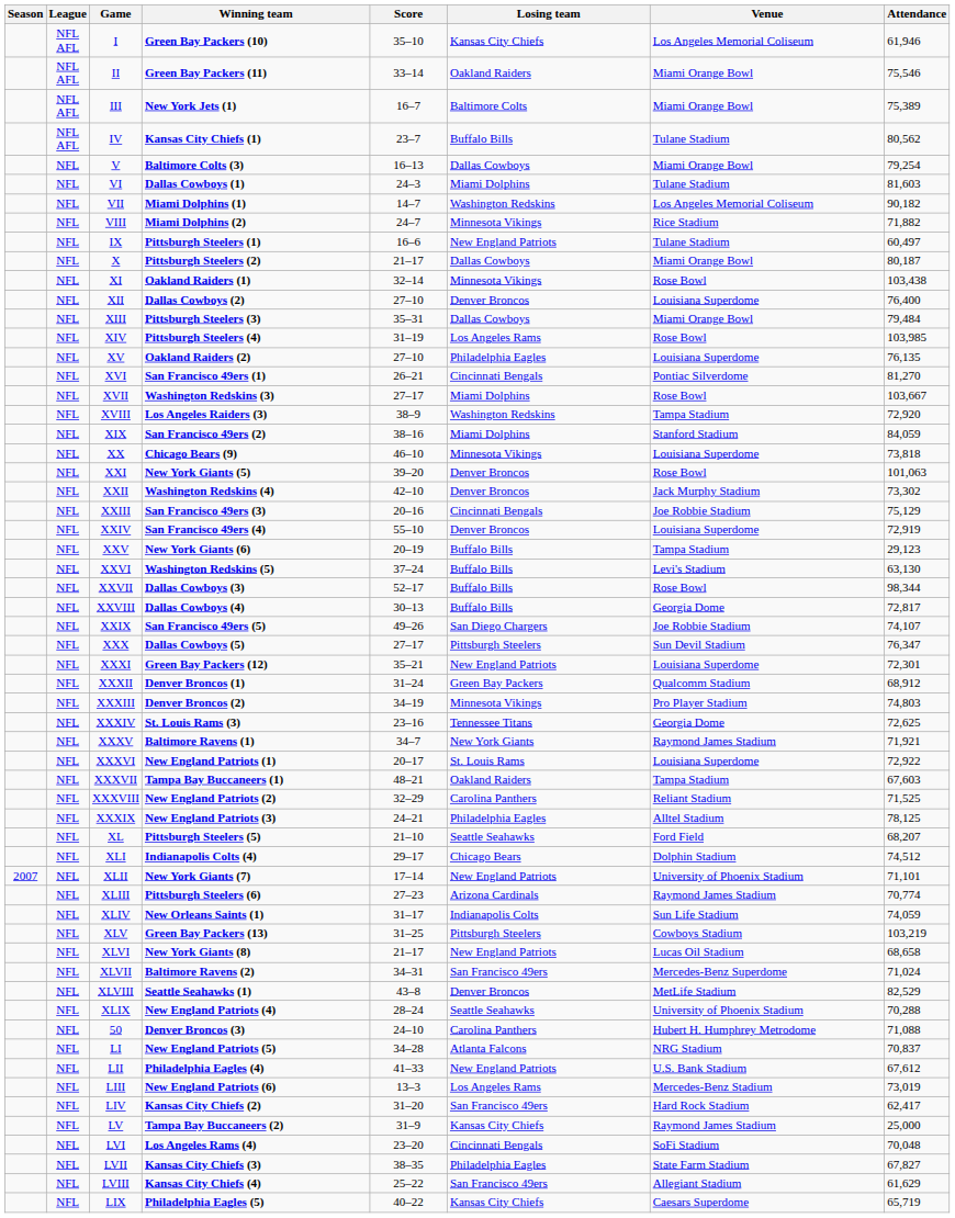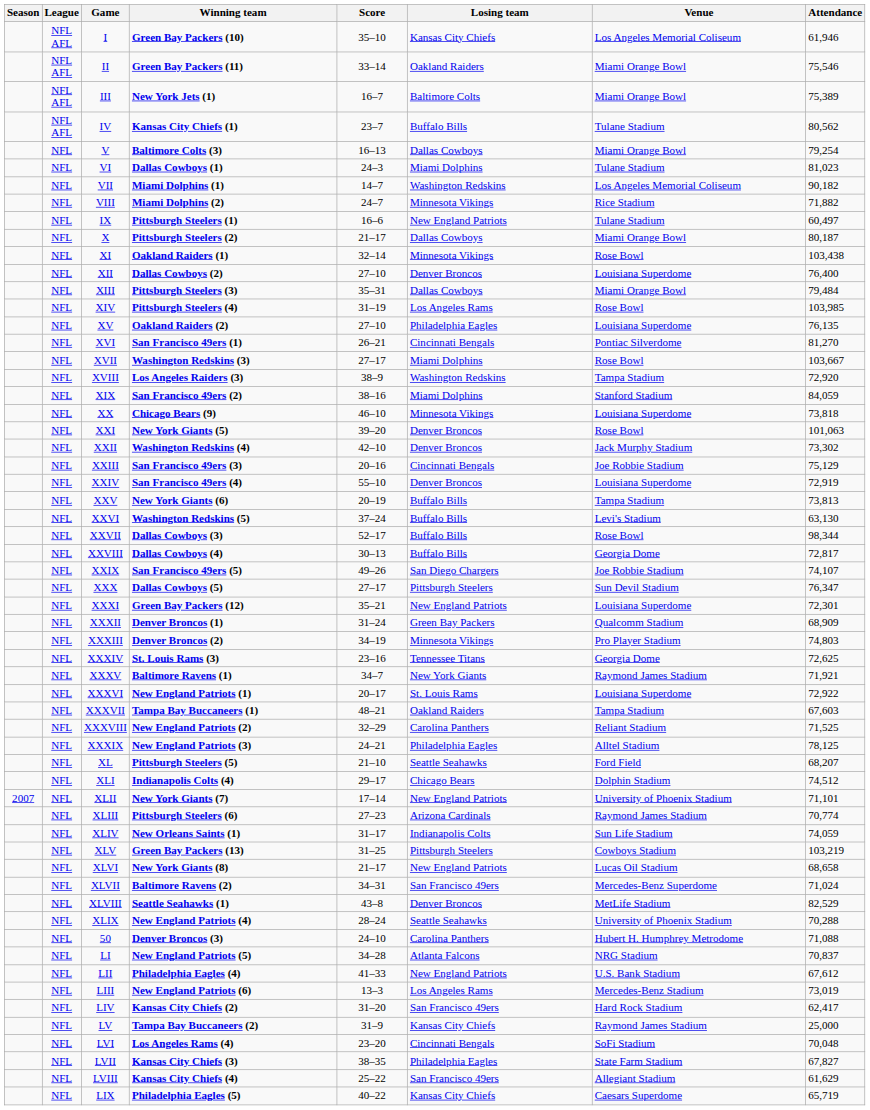VI | Attendance: 81,603 -> 81,023
XXV | Attendance: 29,123 -> 73,813
XXXII | Attendance: 68,912 -> 68,909
